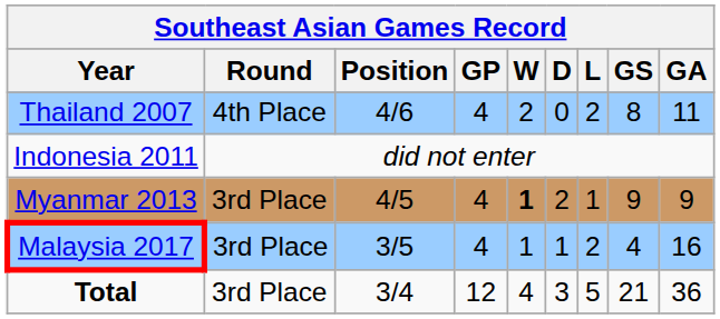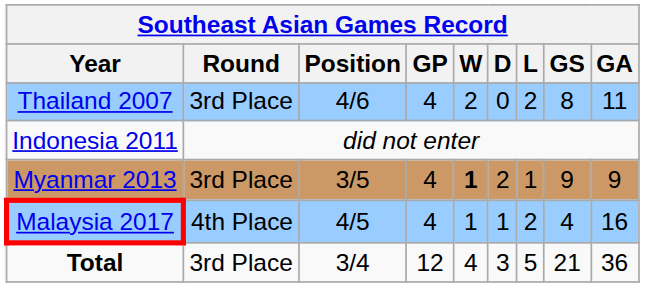Thailand 2007 | Round: 4th Place -> 3rd Place
Myanmar 2013 | Position: 4/5 -> 3/5
Malaysia 2017 | Round: 3rd Place -> 4th Place
Malaysia 2017 | Position: 3/5 -> 4/5
